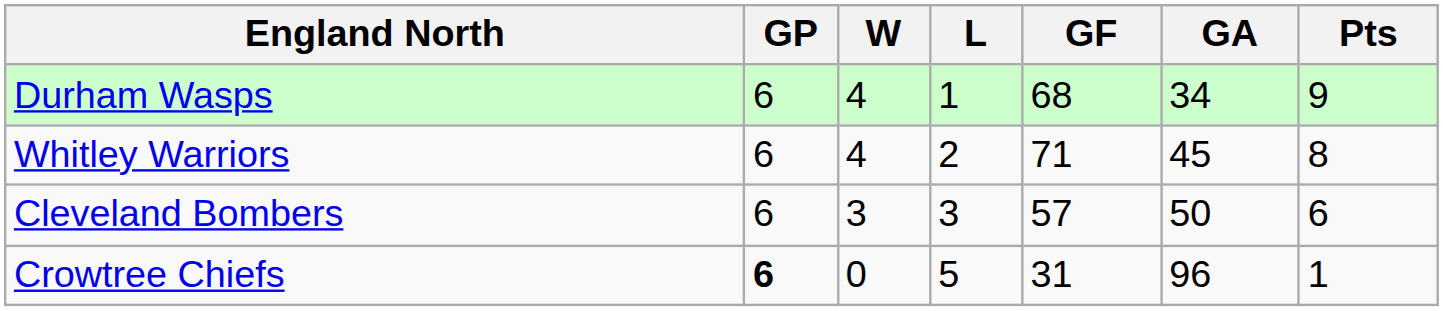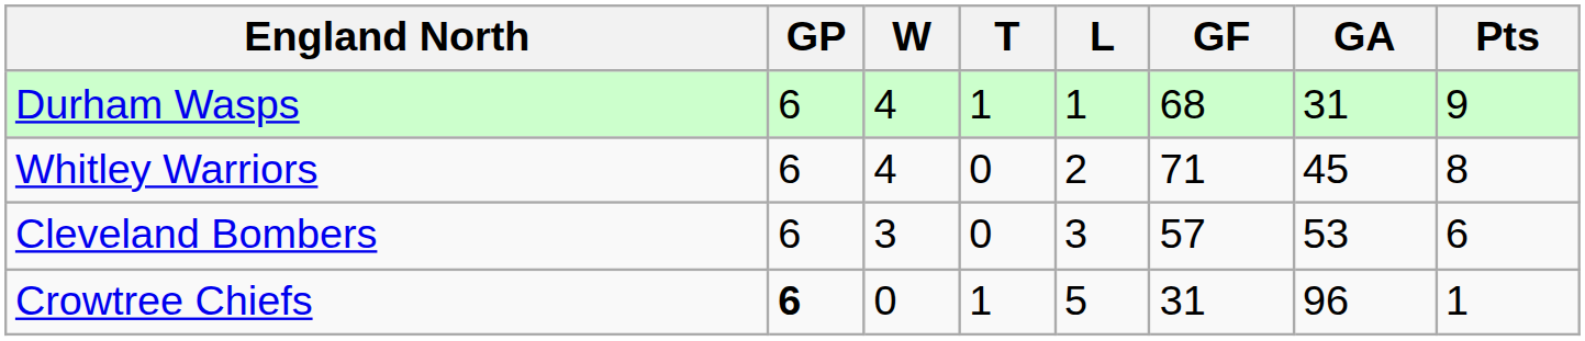+ column: T | 1 | 0 | 0 | 1
Durham Wasps | GA: 34 -> 31
Cleveland Bombers | GA: 50 -> 53
